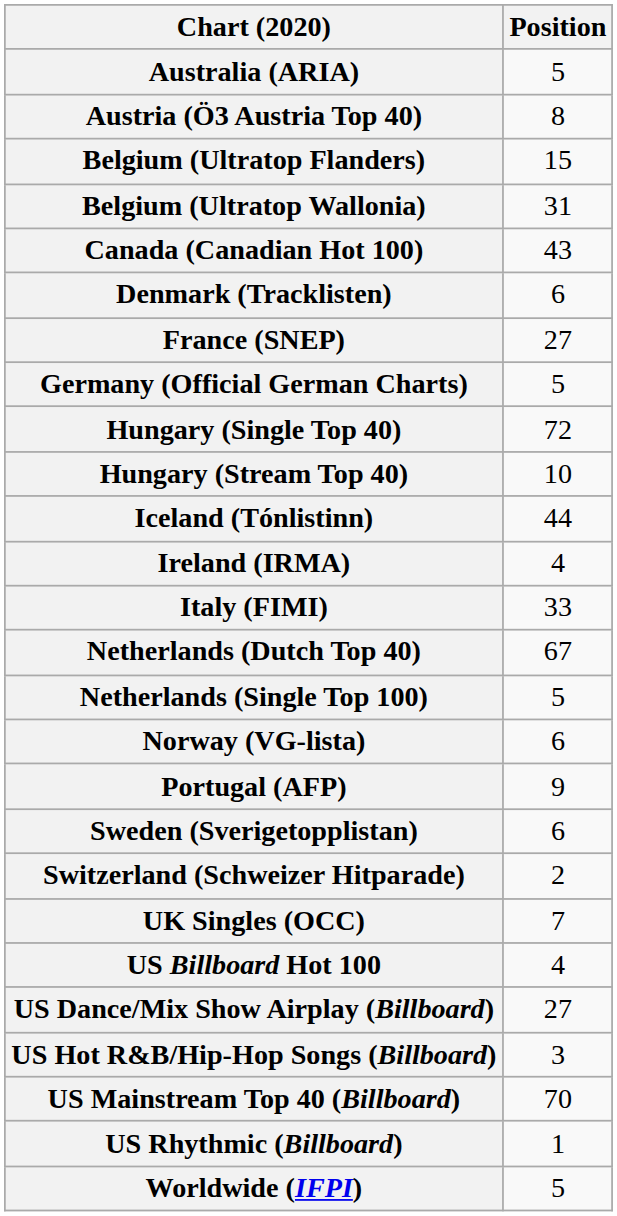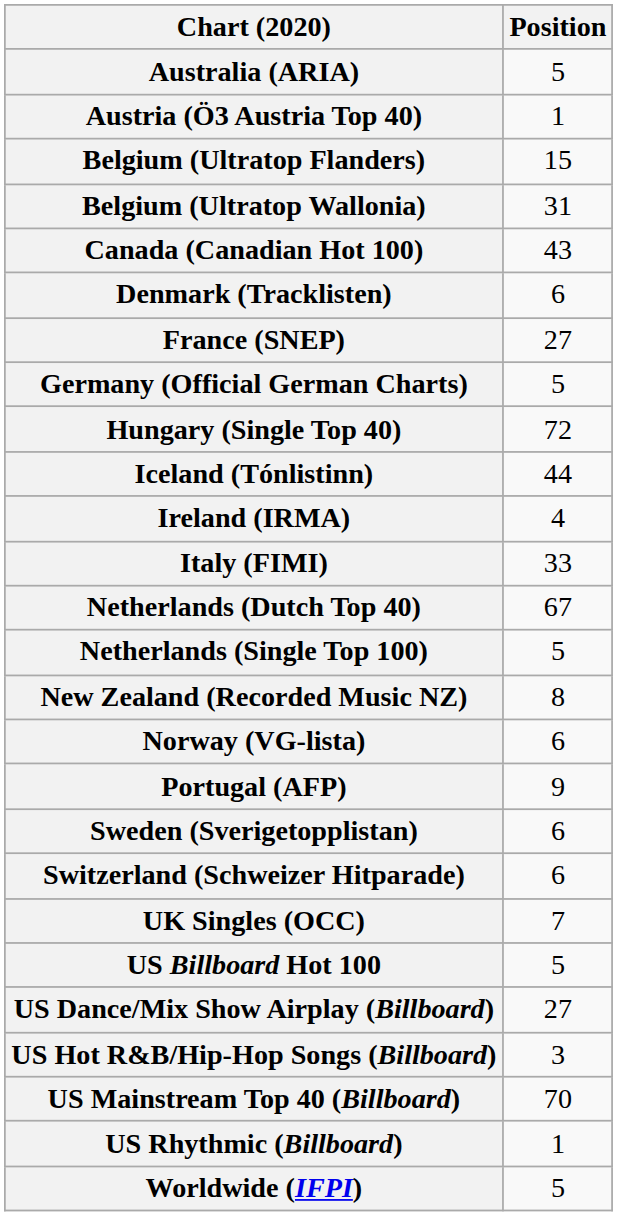Austria (Ö3 Austria Top 40) | Position: 8 -> 1
- row: Hungary (Stream Top 40) | 10
+ row: New Zealand (Recorded Music NZ) | 8
Switzerland (Schweizer Hitparade) | Position: 2 -> 6
US Billboard Hot 100 | Position: 4 -> 5
